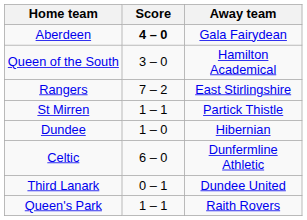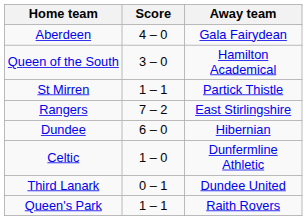Aberdeen | Score: bold -> normal
rows swapped: Rangers <-> St Mirren
Dundee | Score: 1 – 0 -> 6 – 0
Celtic | Score: 6 – 0 -> 1 – 0
